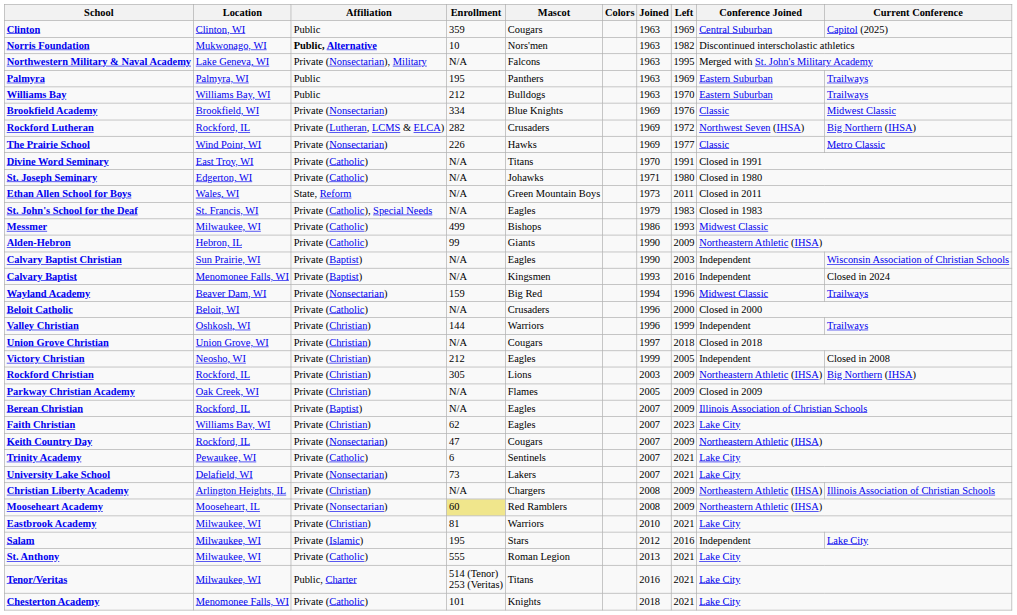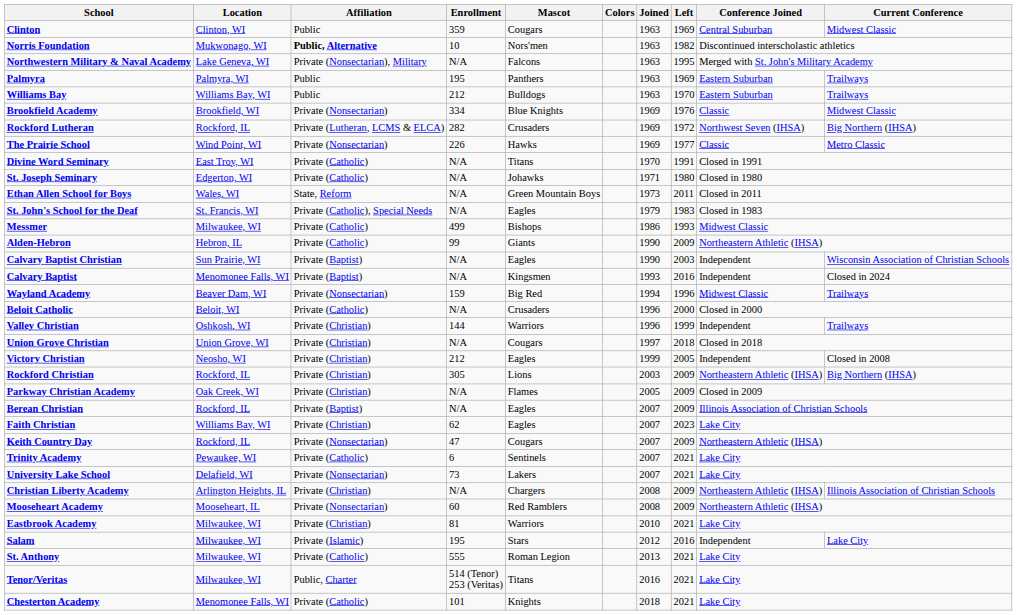Clinton | Current Conference: Capitol (2025) -> Midwest Classic
Mooseheart Academy | Enrollment: khaki background -> no background
